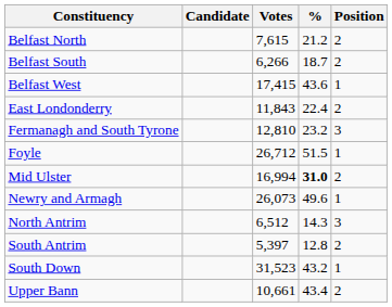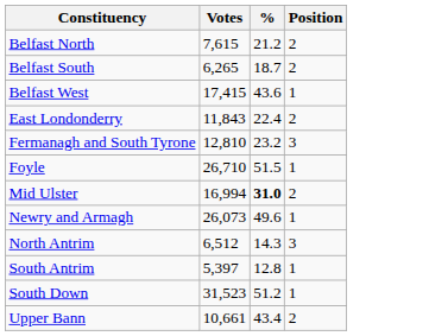- column: Candidate
Belfast South | Votes: 6,266 -> 6,265
Foyle | Votes: 26,712 -> 26,710
South Antrim | Position: 2 -> 1
South Down | %: 43.2 -> 51.2
